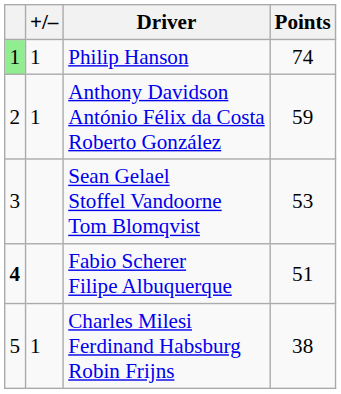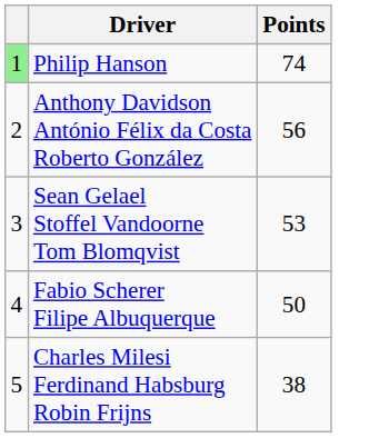- column: +/– | 1 | 1 | 1
Anthony Davidson António Félix da Costa Roberto González | Points: 59 -> 56
Fabio Scherer Filipe Albuquerque | column 1: bold -> normal
Fabio Scherer Filipe Albuquerque | Points: 51 -> 50
